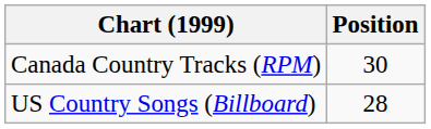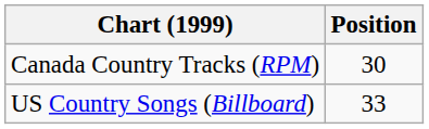US Country Songs (Billboard) | Position: 28 -> 33
